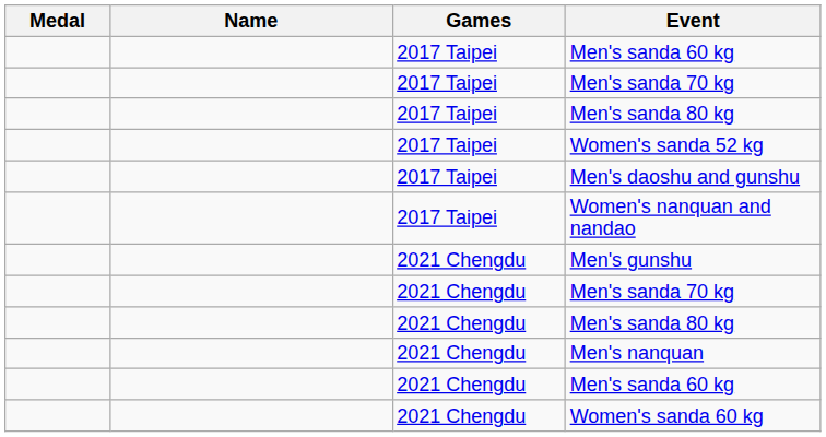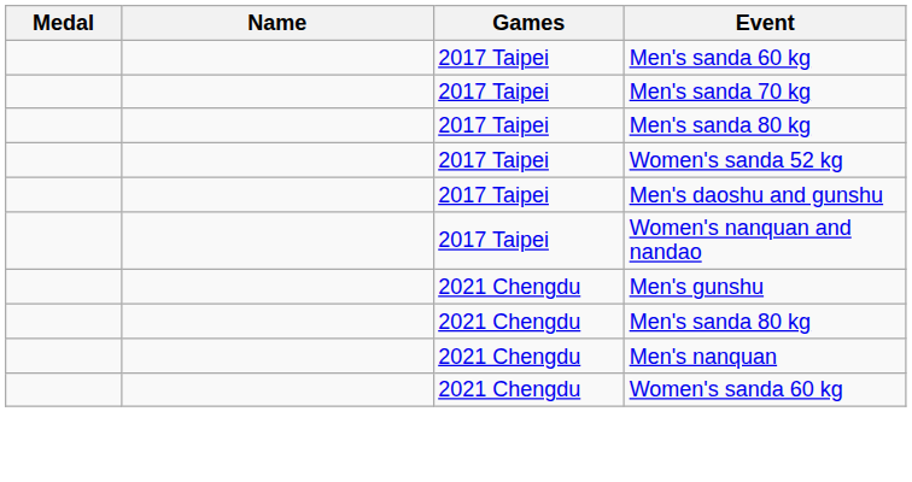- row: 2021 Chengdu | Men's sanda 70 kg
- row: 2021 Chengdu | Men's sanda 60 kg
